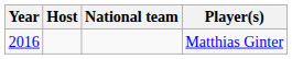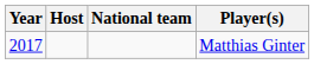Matthias Ginter | Year: 2016 -> 2017
